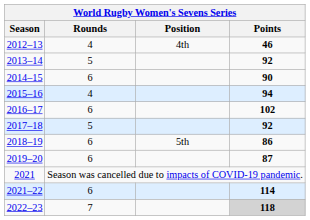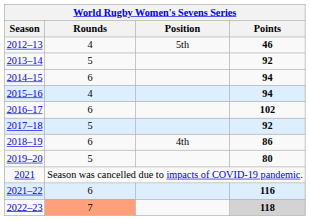2012–13 | Position: 4th -> 5th
2014–15 | Points: 90 -> 94
2018–19 | Position: 5th -> 4th
2019–20 | Rounds: 6 -> 5
2019–20 | Points: 87 -> 80
2021–22 | Points: 114 -> 116
2022–23 | Rounds: no background -> lightsalmon background
